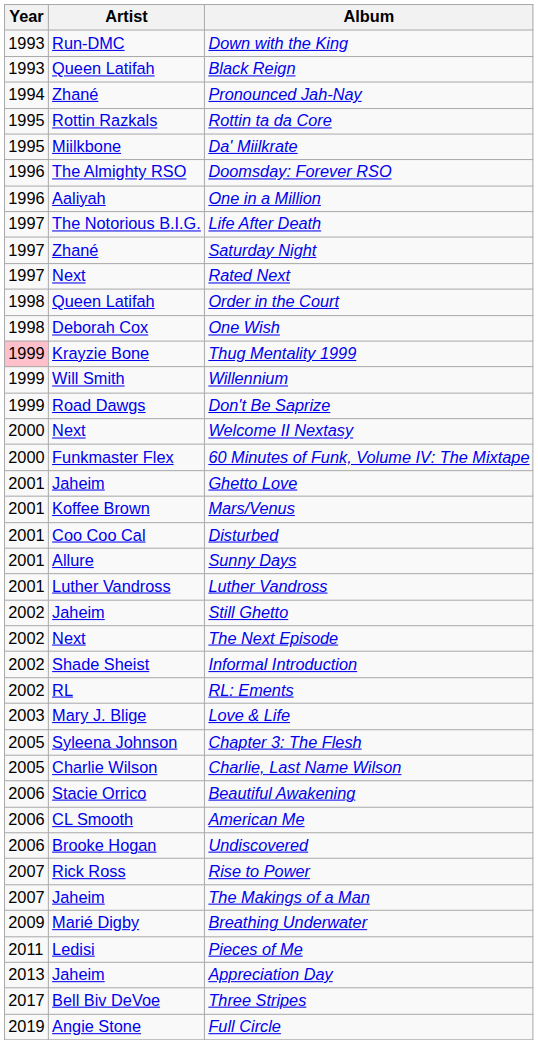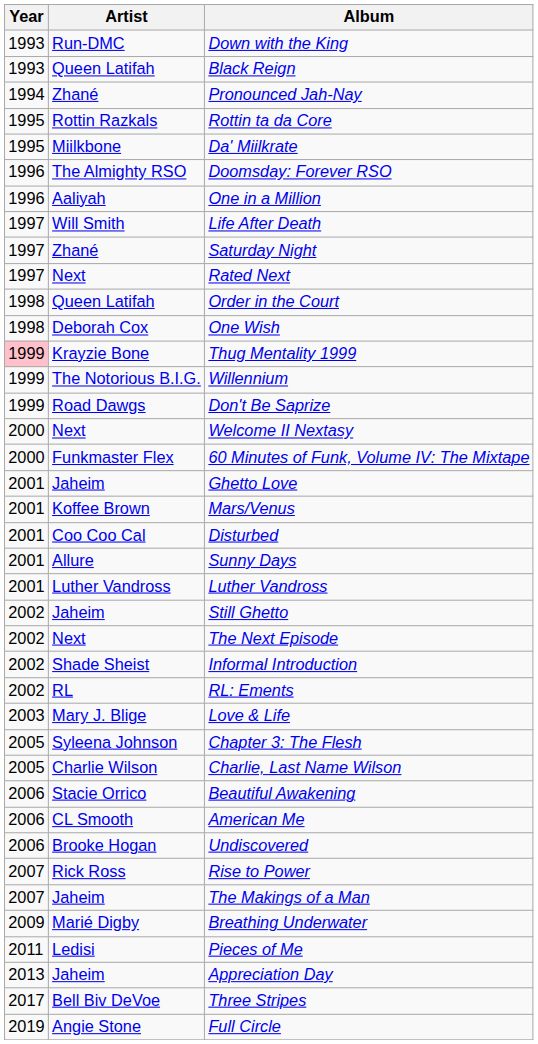Life After Death | Artist: The Notorious B.I.G. -> Will Smith
Willennium | Artist: Will Smith -> The Notorious B.I.G.
